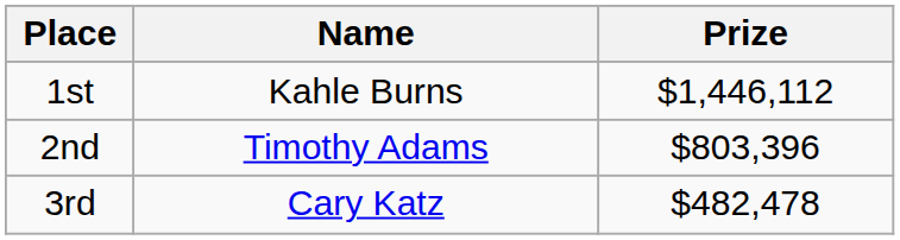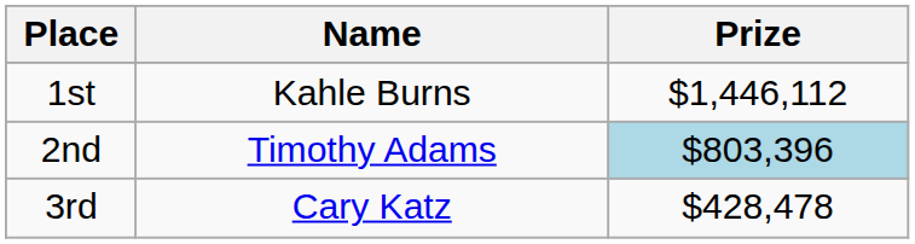2nd | Prize: no background -> lightblue background
3rd | Prize: $482,478 -> $428,478
